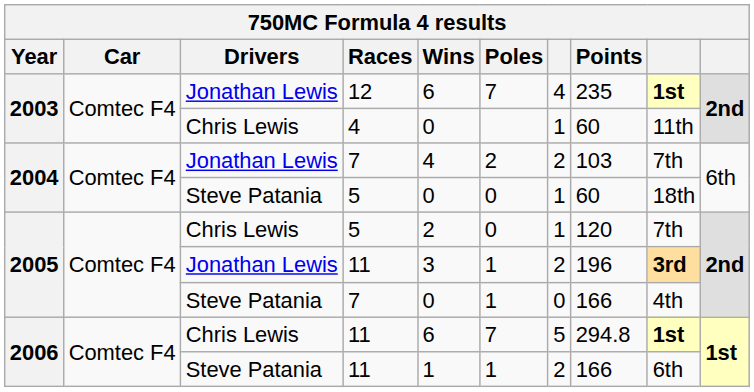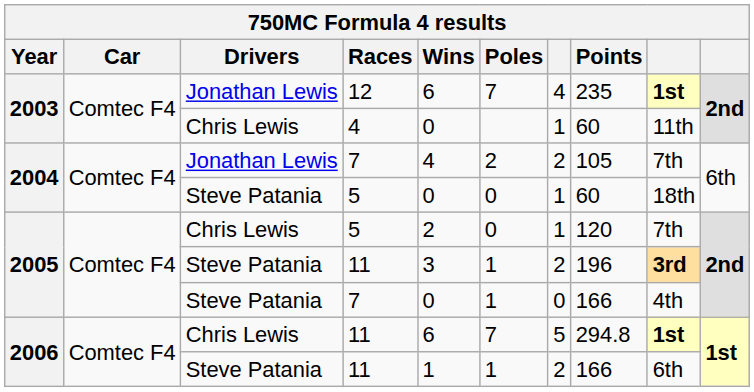2004 / 7 | Points: 103 -> 105
2005 / 11 | Drivers: Jonathan Lewis -> Steve Patania
